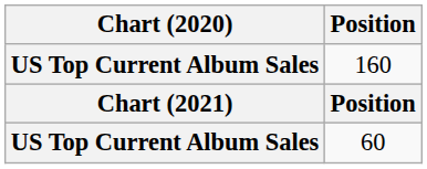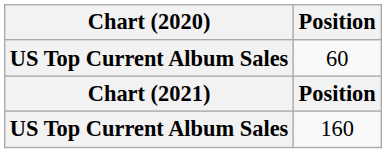rows swapped: 160 <-> 60
